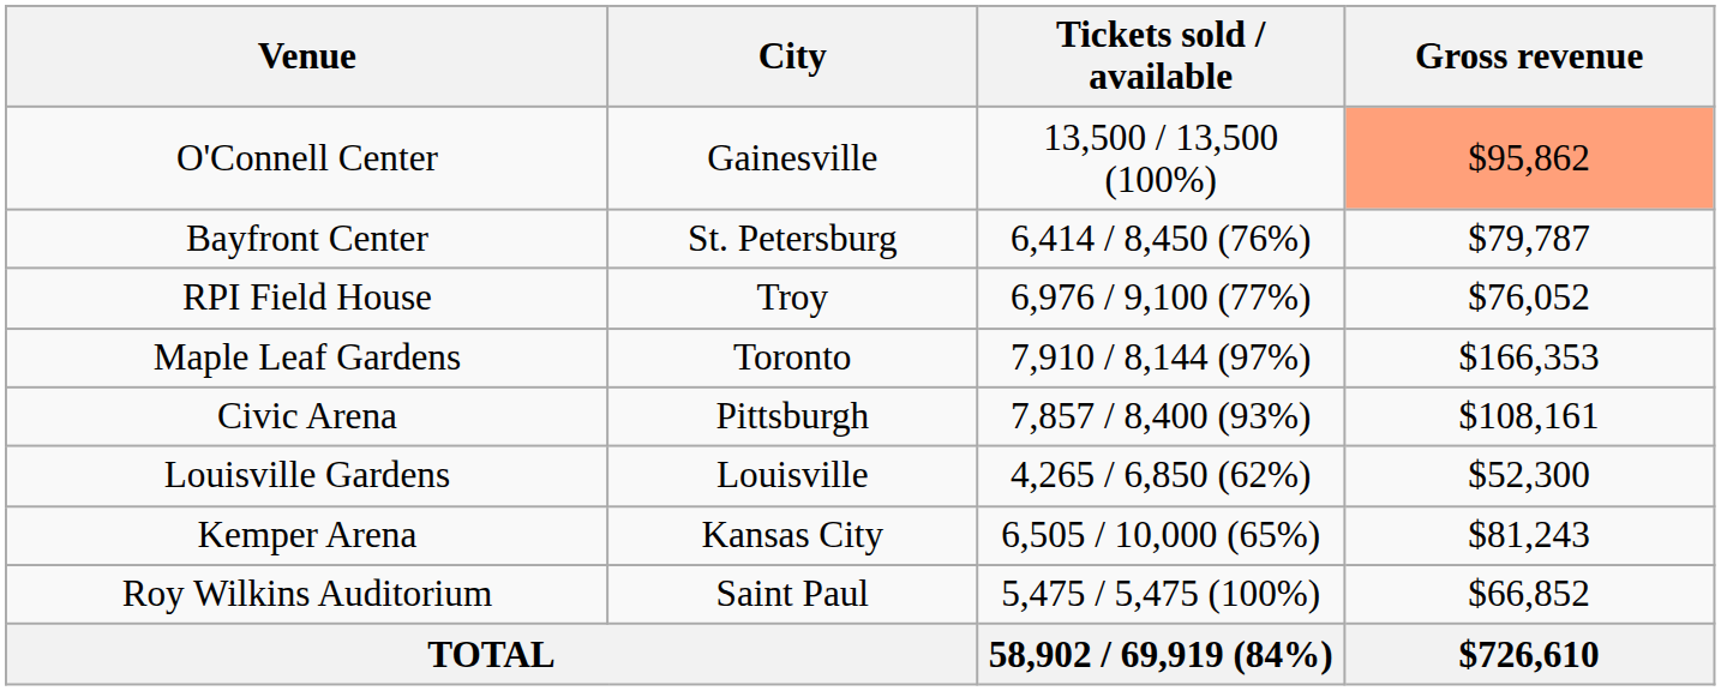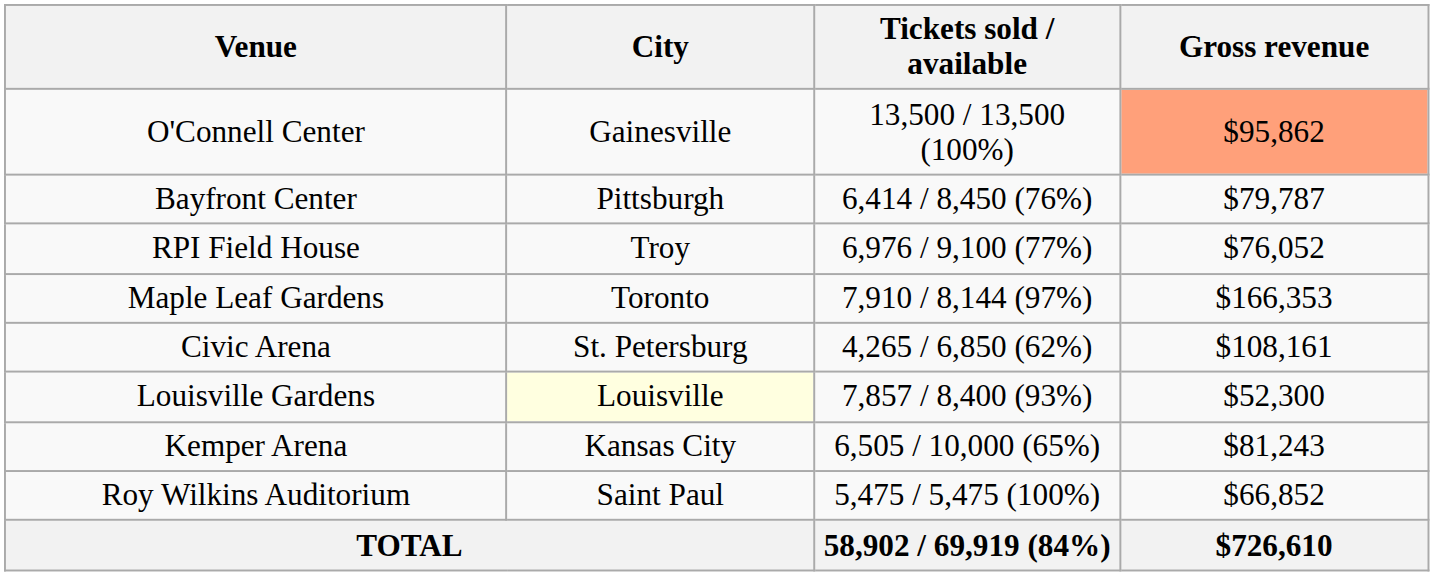Bayfront Center | City: St. Petersburg -> Pittsburgh
Civic Arena | City: Pittsburgh -> St. Petersburg
Civic Arena | Tickets sold / available: 7,857 / 8,400 (93%) -> 4,265 / 6,850 (62%)
Louisville Gardens | City: no background -> lightyellow background
Louisville Gardens | Tickets sold / available: 4,265 / 6,850 (62%) -> 7,857 / 8,400 (93%)
